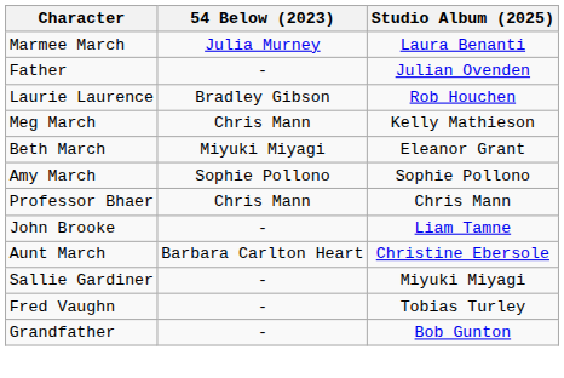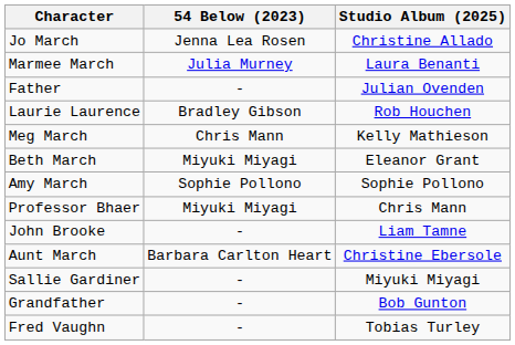+ row: Jo March | Jenna Lea Rosen | Christine Allado
Professor Bhaer | 54 Below (2023): Chris Mann -> Miyuki Miyagi
rows swapped: Fred Vaughn <-> Grandfather
